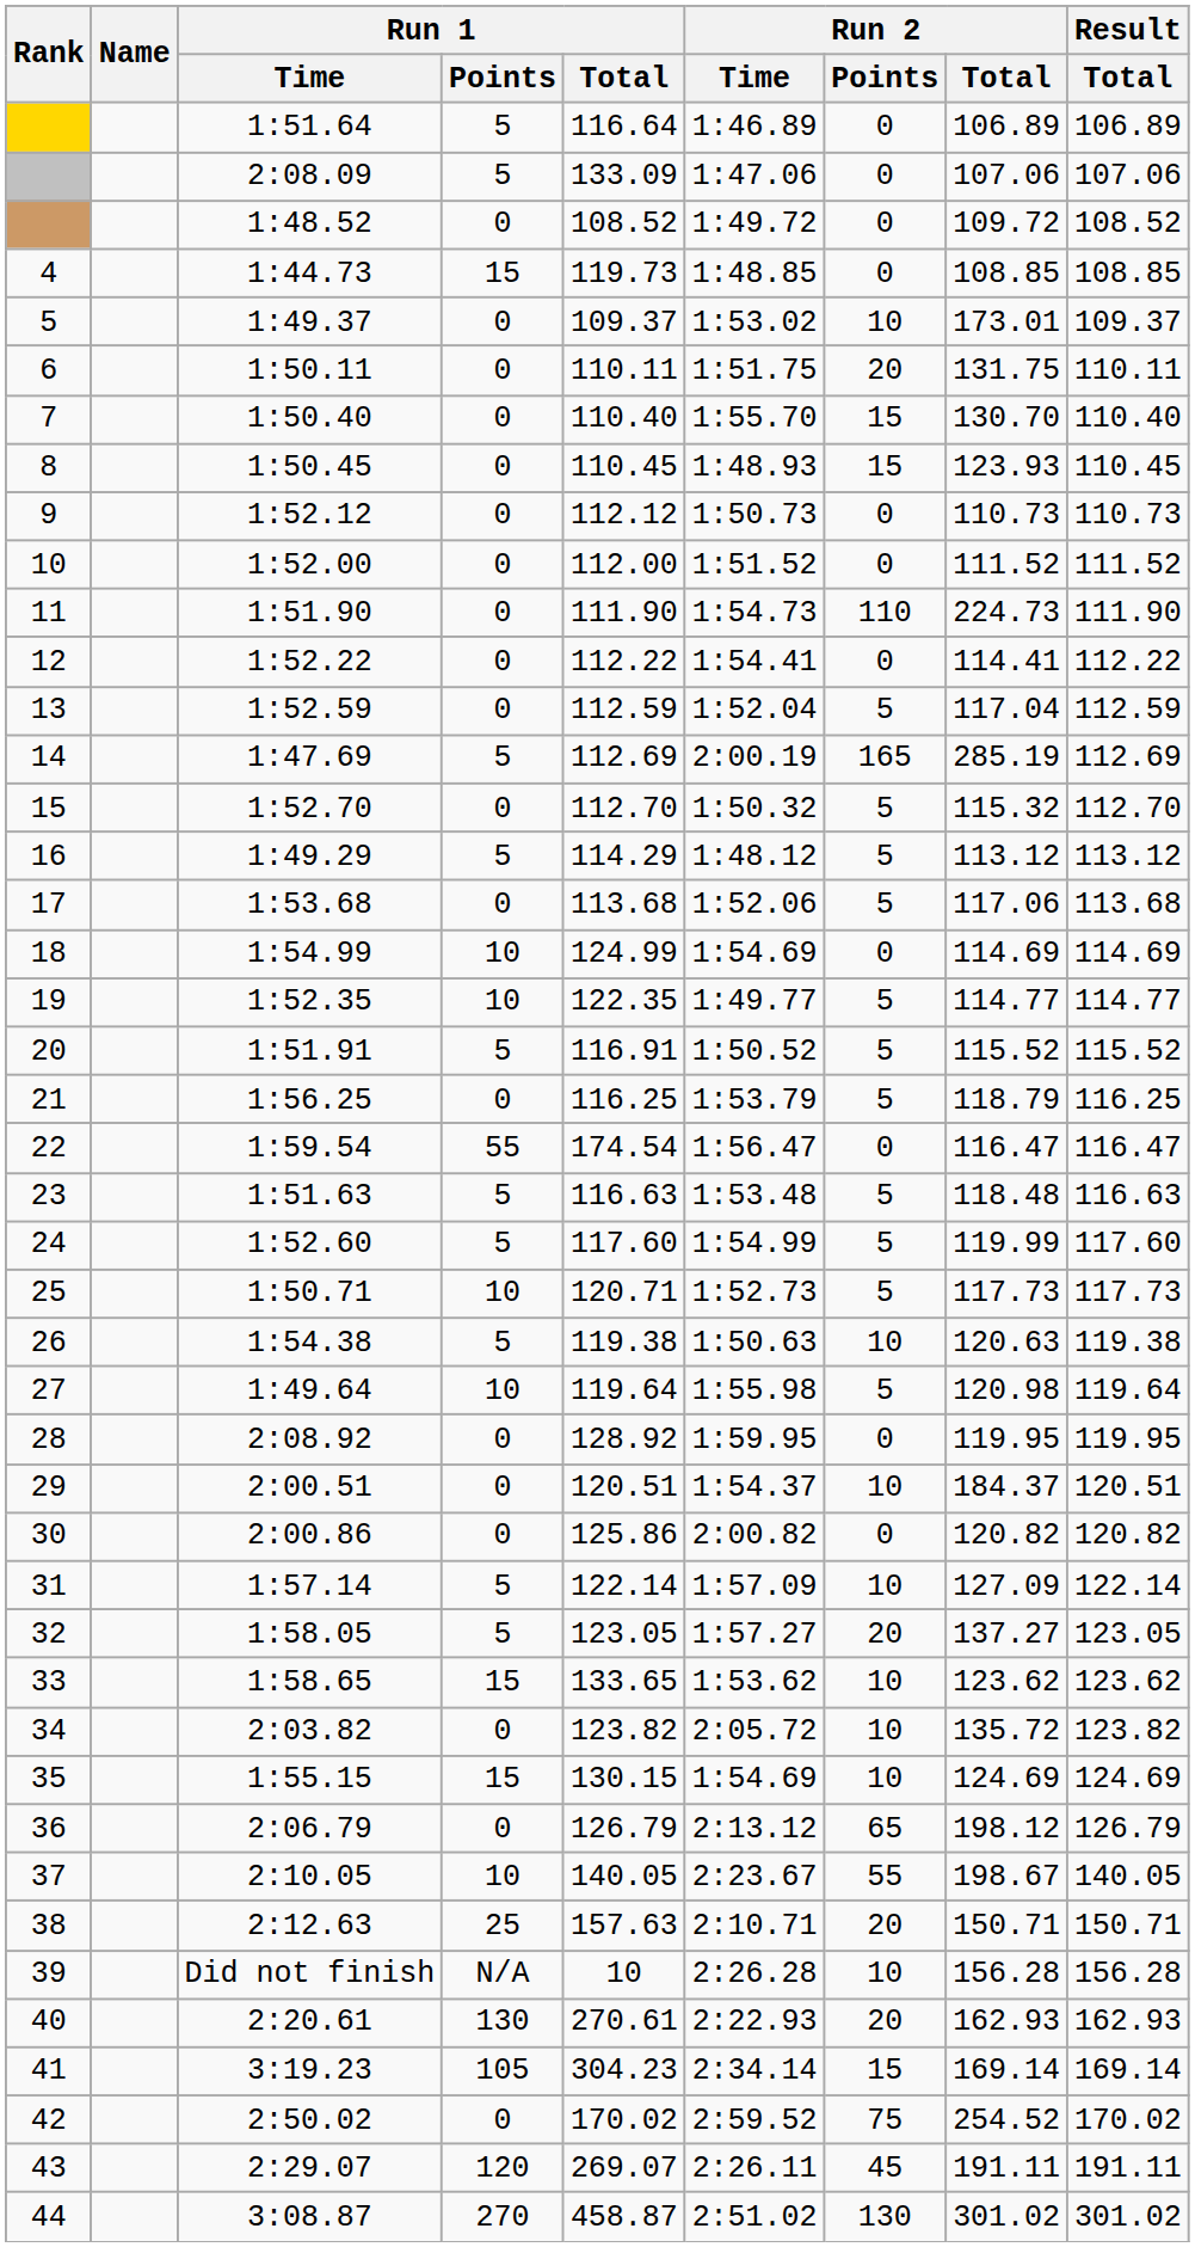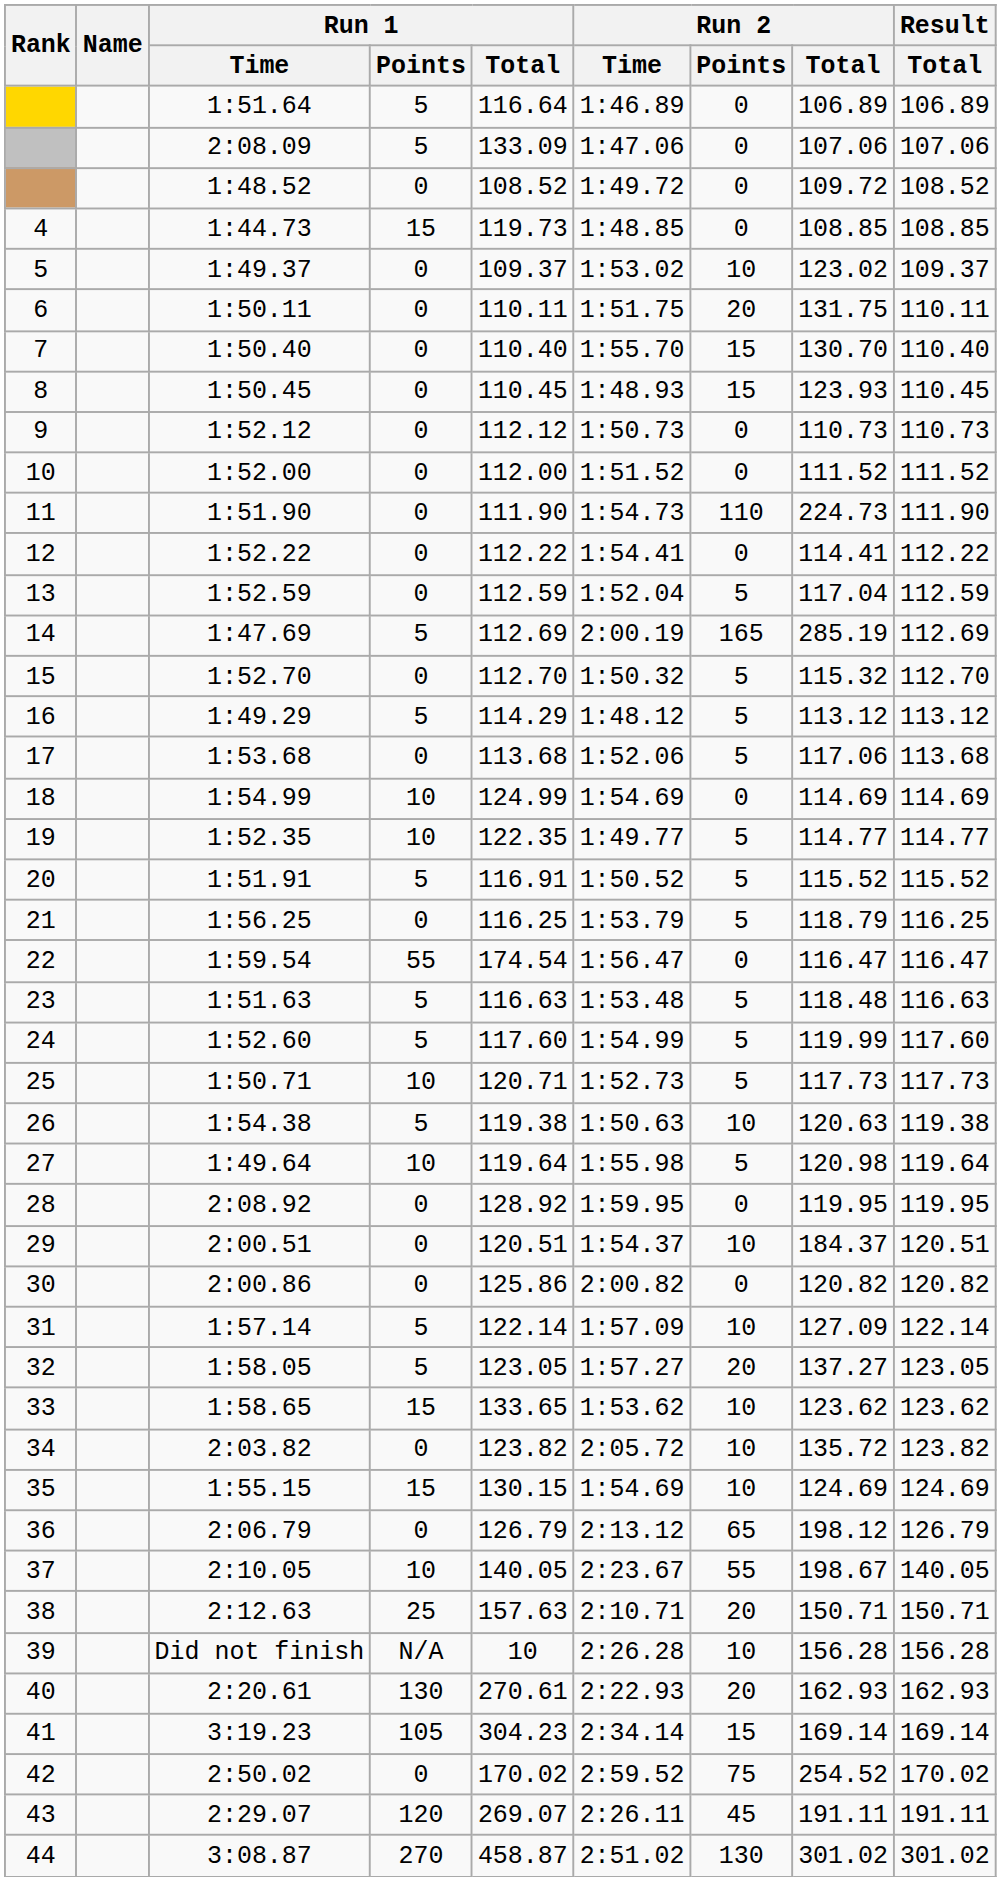1:49.37 | Run 2 / Total: 173.01 -> 123.02
